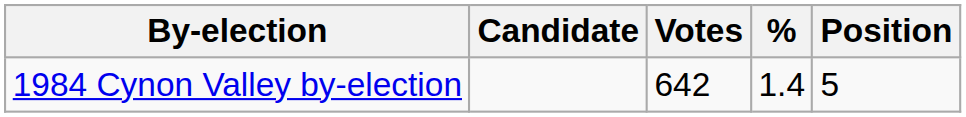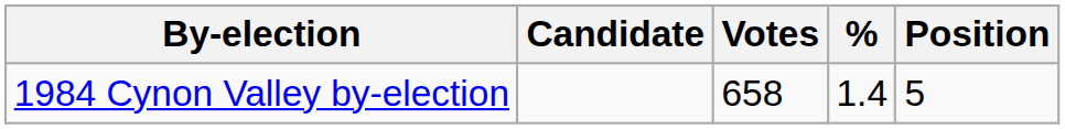1984 Cynon Valley by-election | Votes: 642 -> 658
